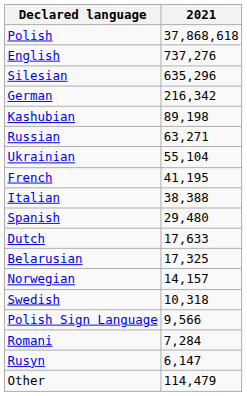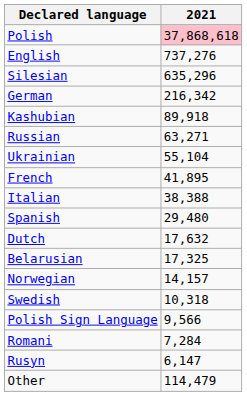Polish | 2021: no background -> pink background
Kashubian | 2021: 89,198 -> 89,918
French | 2021: 41,195 -> 41,895
Dutch | 2021: 17,633 -> 17,632
